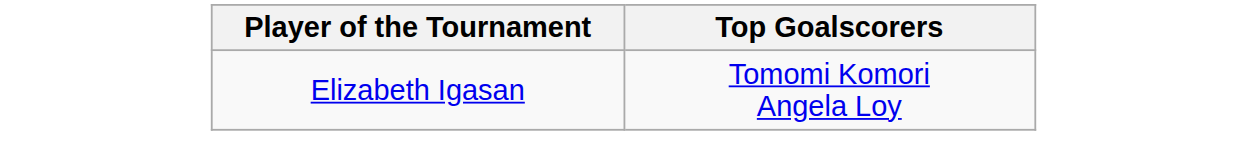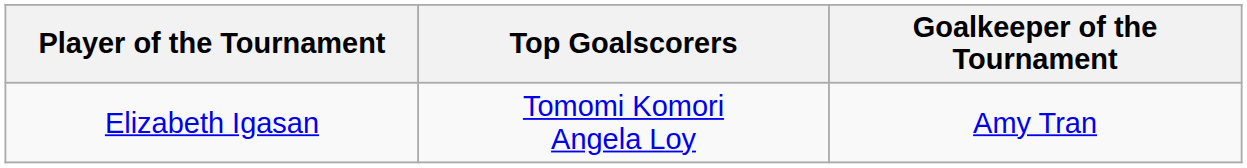+ column: Goalkeeper of the Tournament | Amy Tran
